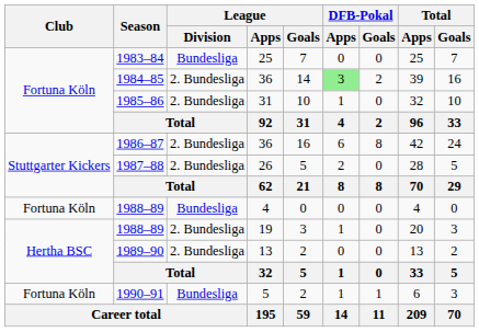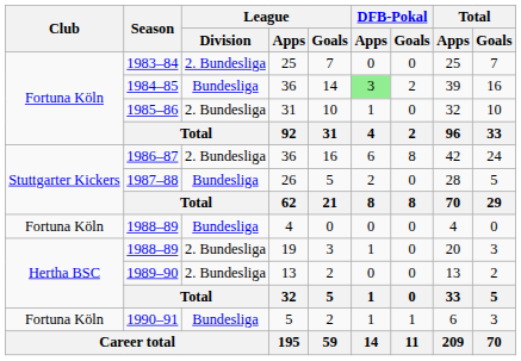1983–84 | League / Division: Bundesliga -> 2. Bundesliga
1984–85 | League / Division: 2. Bundesliga -> Bundesliga
1987–88 | League / Division: 2. Bundesliga -> Bundesliga
